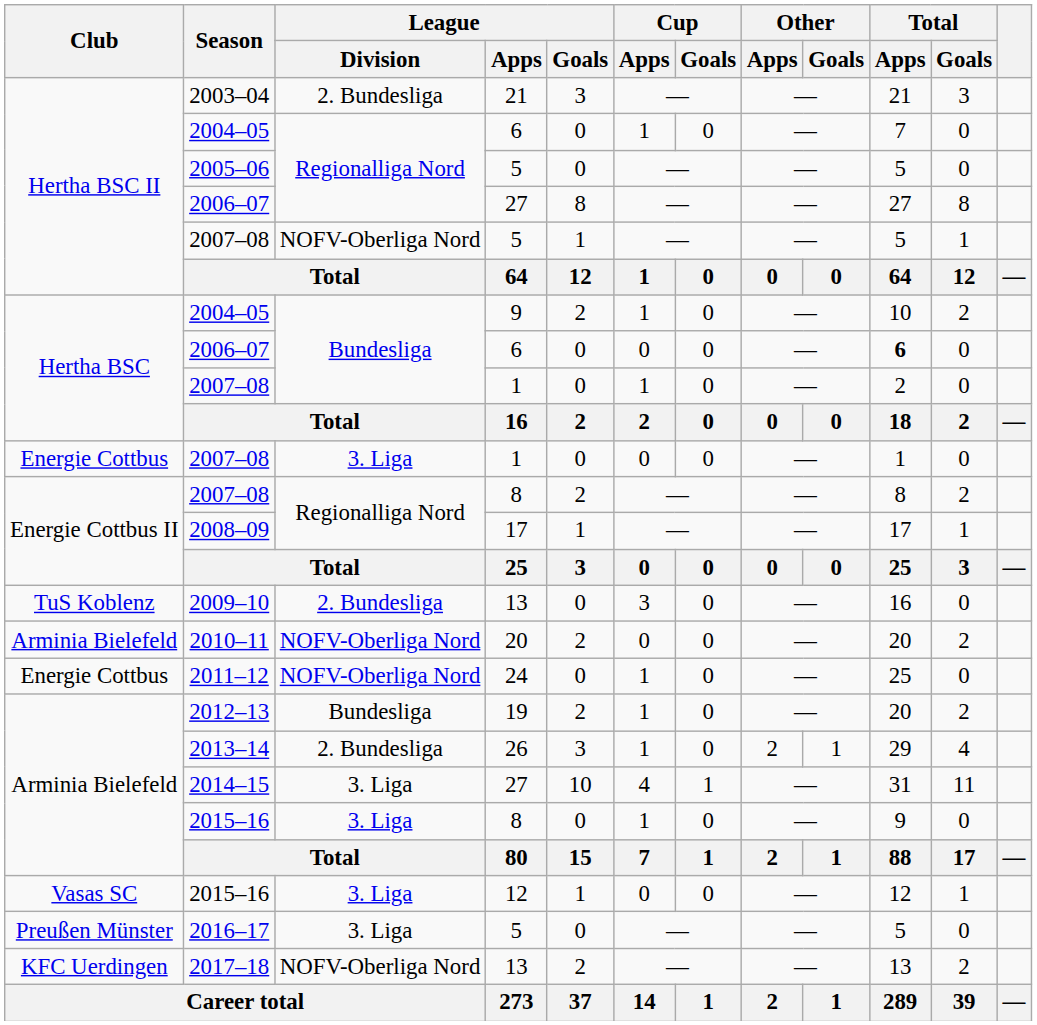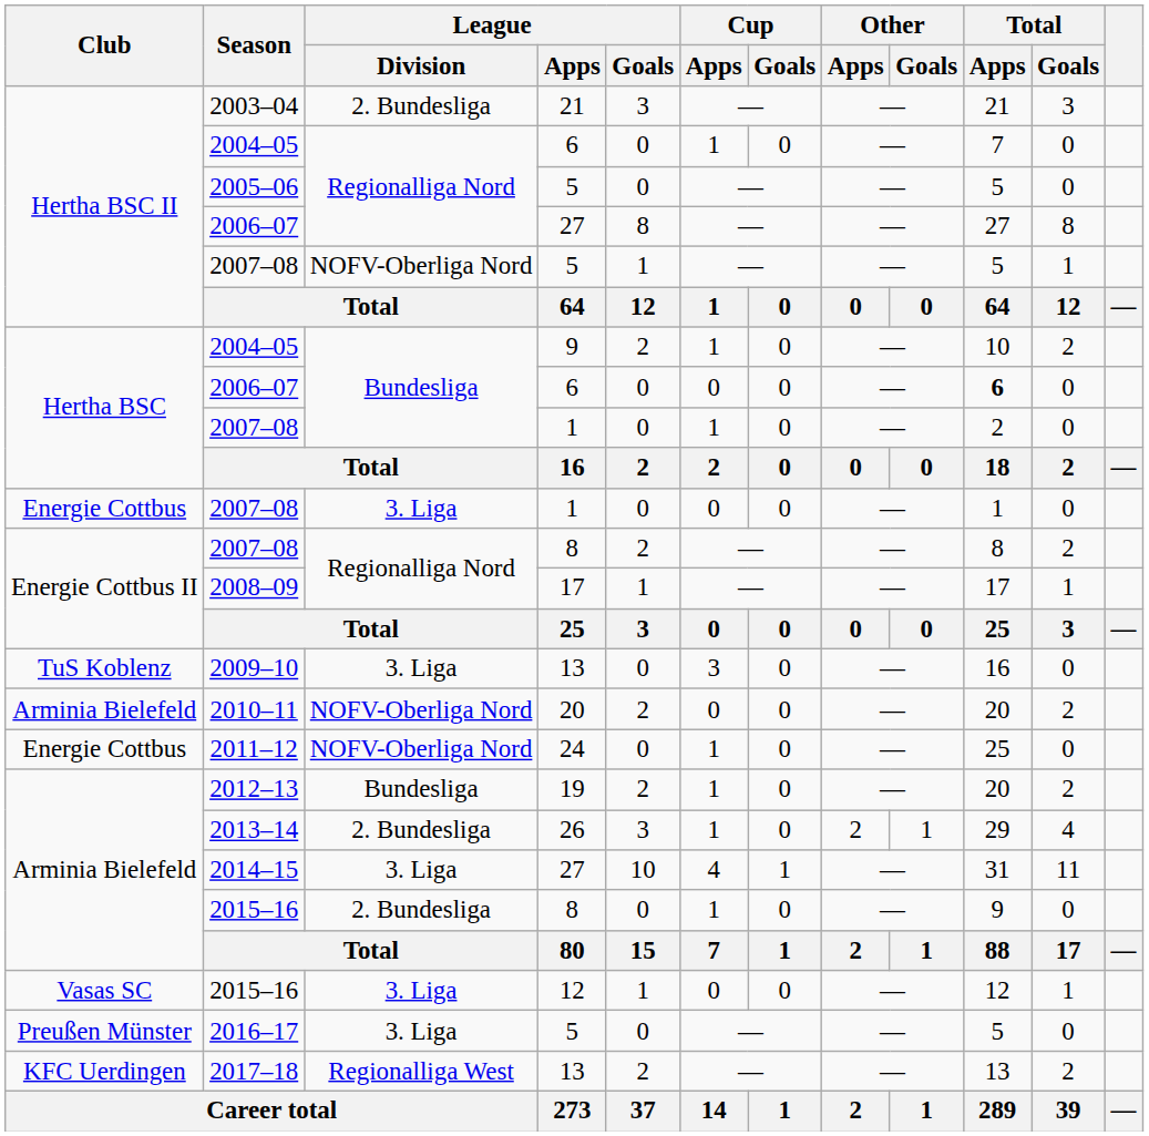2009–10 | League / Division: 2. Bundesliga -> 3. Liga
Arminia Bielefeld / 2015–16 | League / Division: 3. Liga -> 2. Bundesliga
2017–18 | League / Division: NOFV-Oberliga Nord -> Regionalliga West
